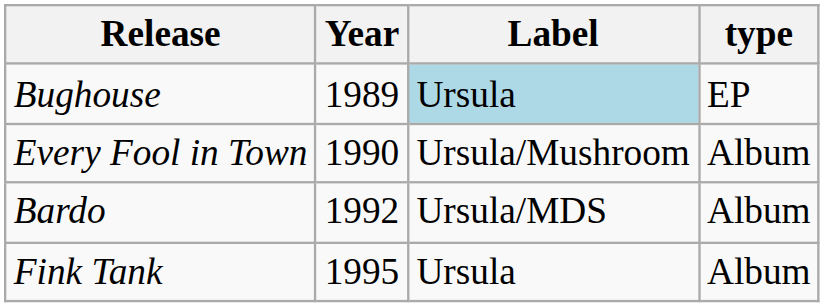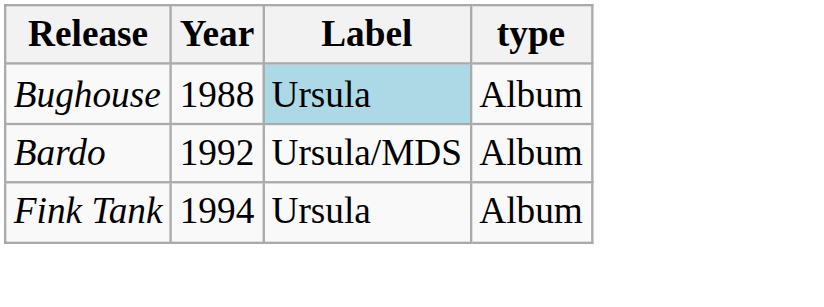Bughouse | Year: 1989 -> 1988
Bughouse | type: EP -> Album
- row: Every Fool in Town | 1990 | Ursula/Mushroom | Album
Fink Tank | Year: 1995 -> 1994
